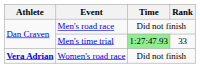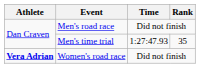Men's time trial | Time: lightgreen background -> no background
Men's time trial | Rank: 33 -> 35
